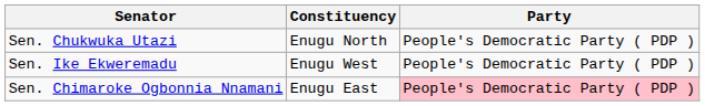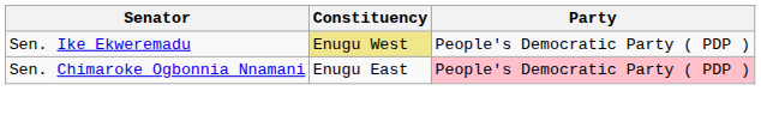- row: Sen. Chukwuka Utazi | Enugu North | People's Democratic Party ( PDP )
Sen. Ike Ekweremadu | Constituency: no background -> khaki background
